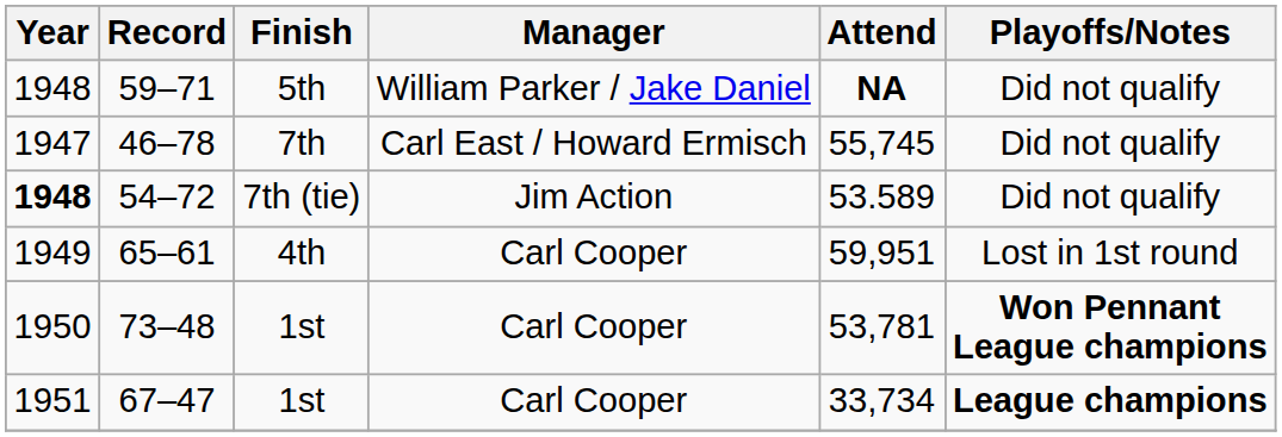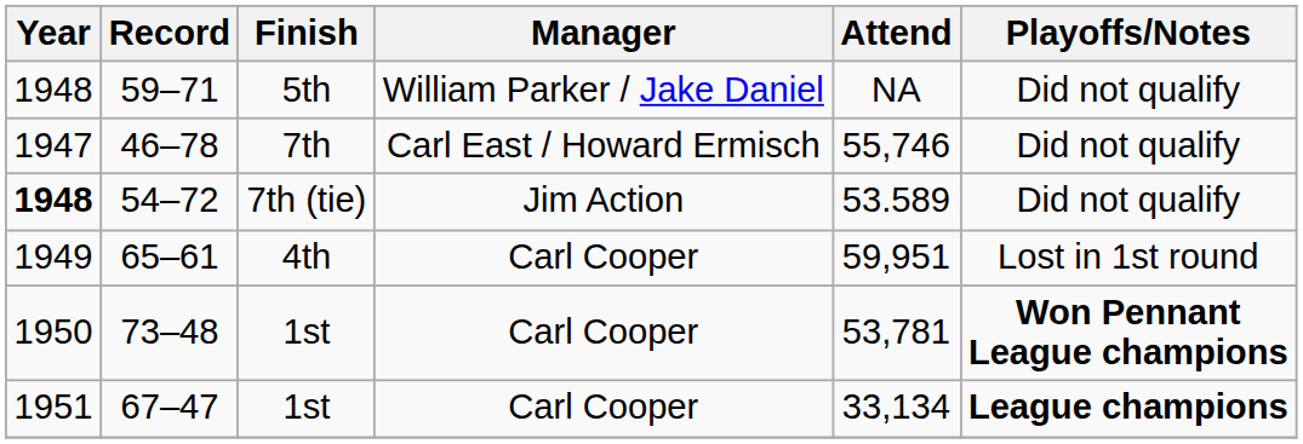59–71 | Attend: bold -> normal
46–78 | Attend: 55,745 -> 55,746
67–47 | Attend: 33,734 -> 33,134
